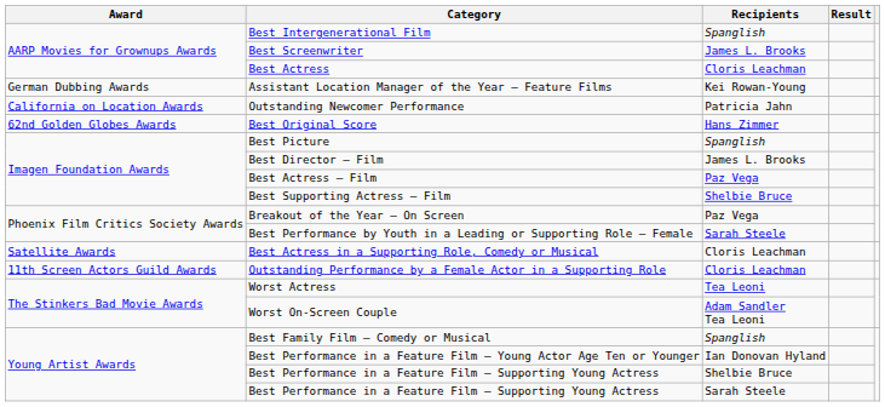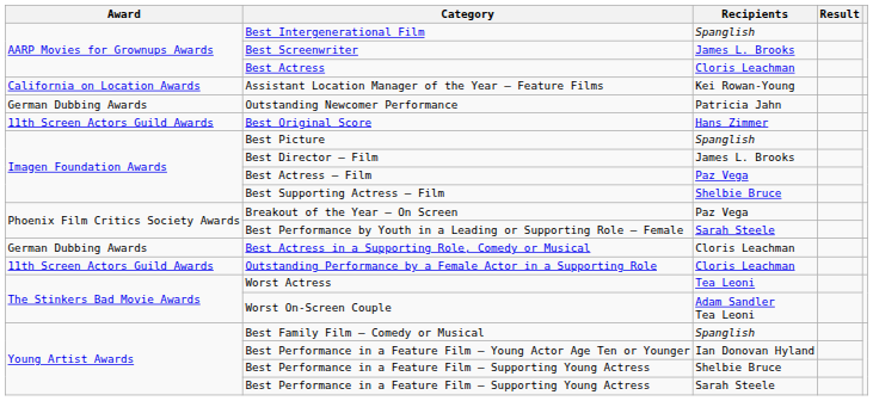Assistant Location Manager of the Year – Feature Films | Award: German Dubbing Awards -> California on Location Awards
Outstanding Newcomer Performance | Award: California on Location Awards -> German Dubbing Awards
Best Original Score | Award: 62nd Golden Globes Awards -> 11th Screen Actors Guild Awards
Best Actress in a Supporting Role, Comedy or Musical | Award: Satellite Awards -> German Dubbing Awards
